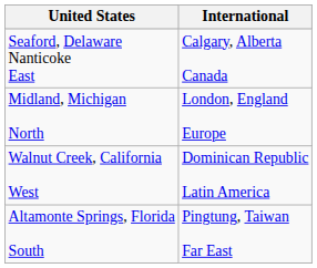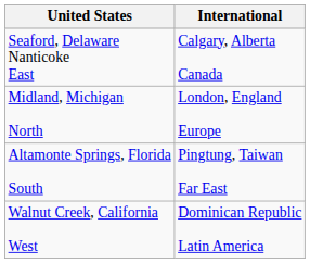rows swapped: Altamonte Springs, Florida South <-> Walnut Creek, California West
